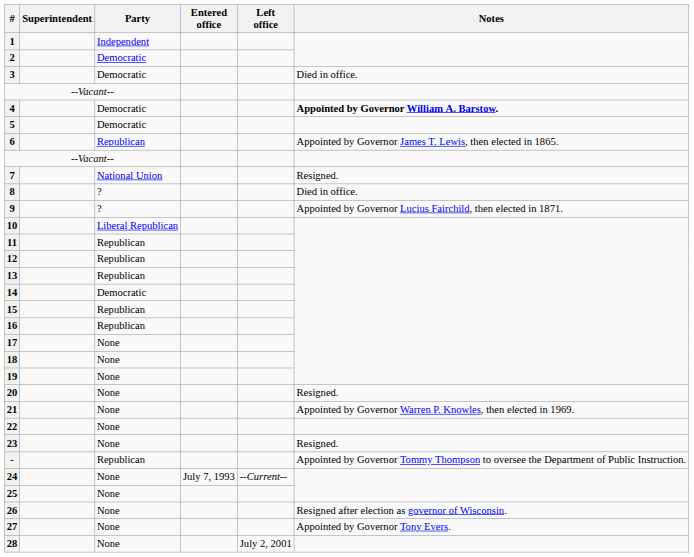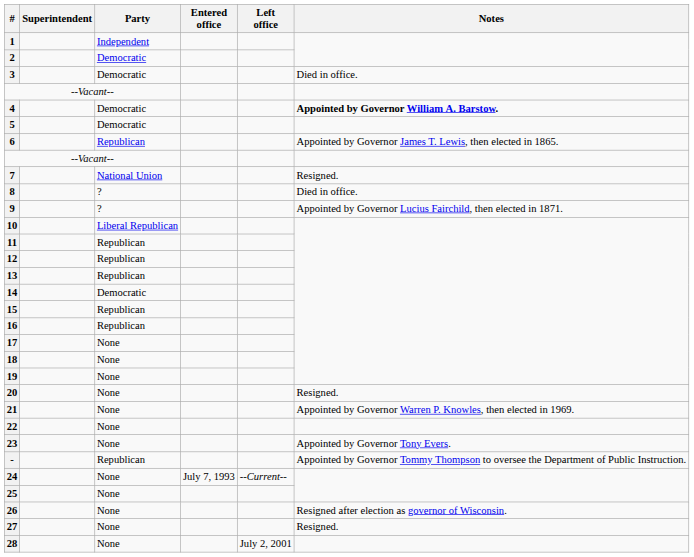23 | Notes: Resigned. -> Appointed by Governor Tony Evers.
27 | Notes: Appointed by Governor Tony Evers. -> Resigned.
